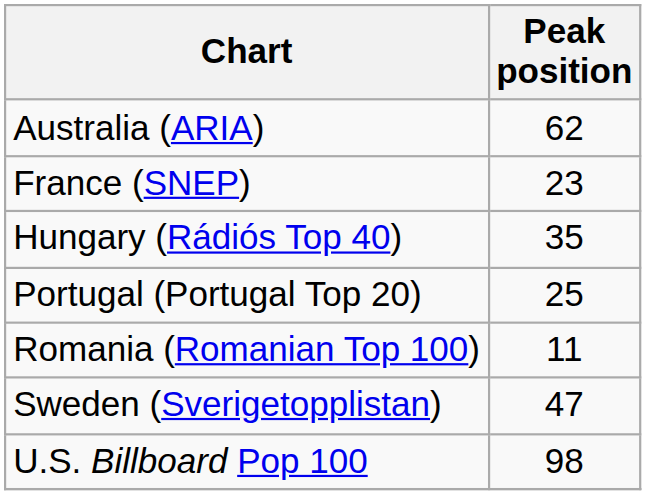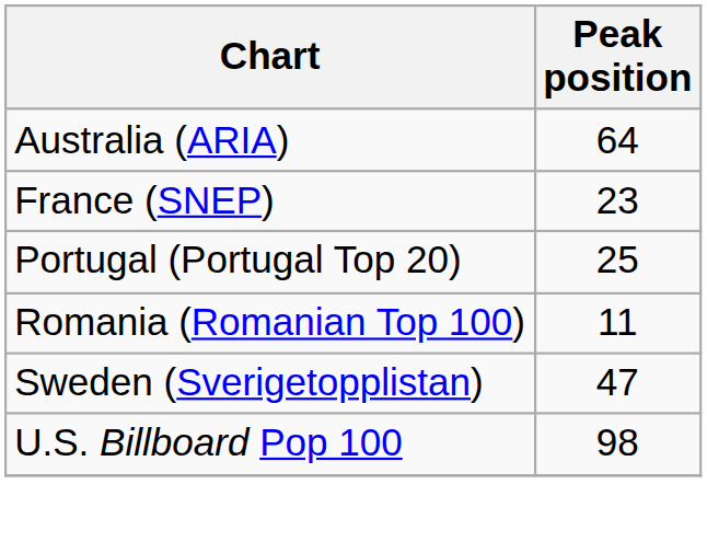Australia (ARIA) | Peak position: 62 -> 64
- row: Hungary (Rádiós Top 40) | 35
